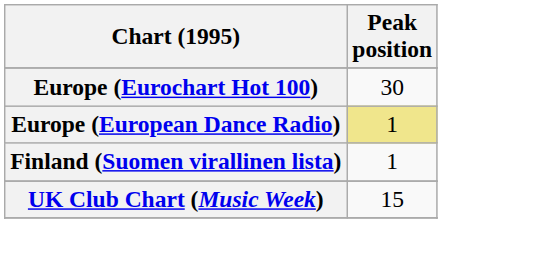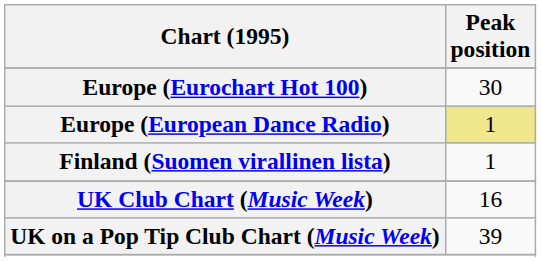UK Club Chart (Music Week) | Peak position: 15 -> 16
+ row: UK on a Pop Tip Club Chart (Music Week) | 39
